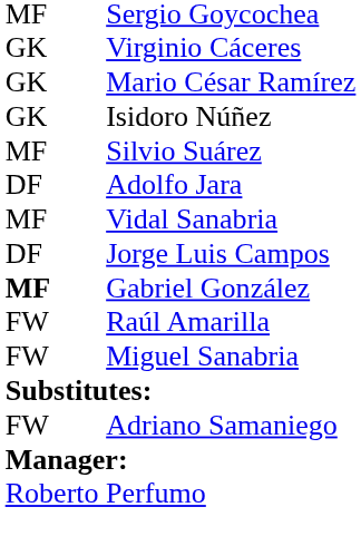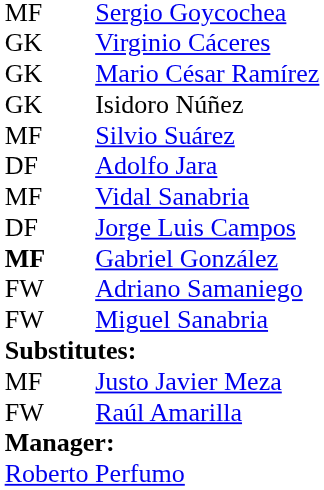rows swapped: Raúl Amarilla <-> Adriano Samaniego
+ row: MF | Justo Javier Meza
